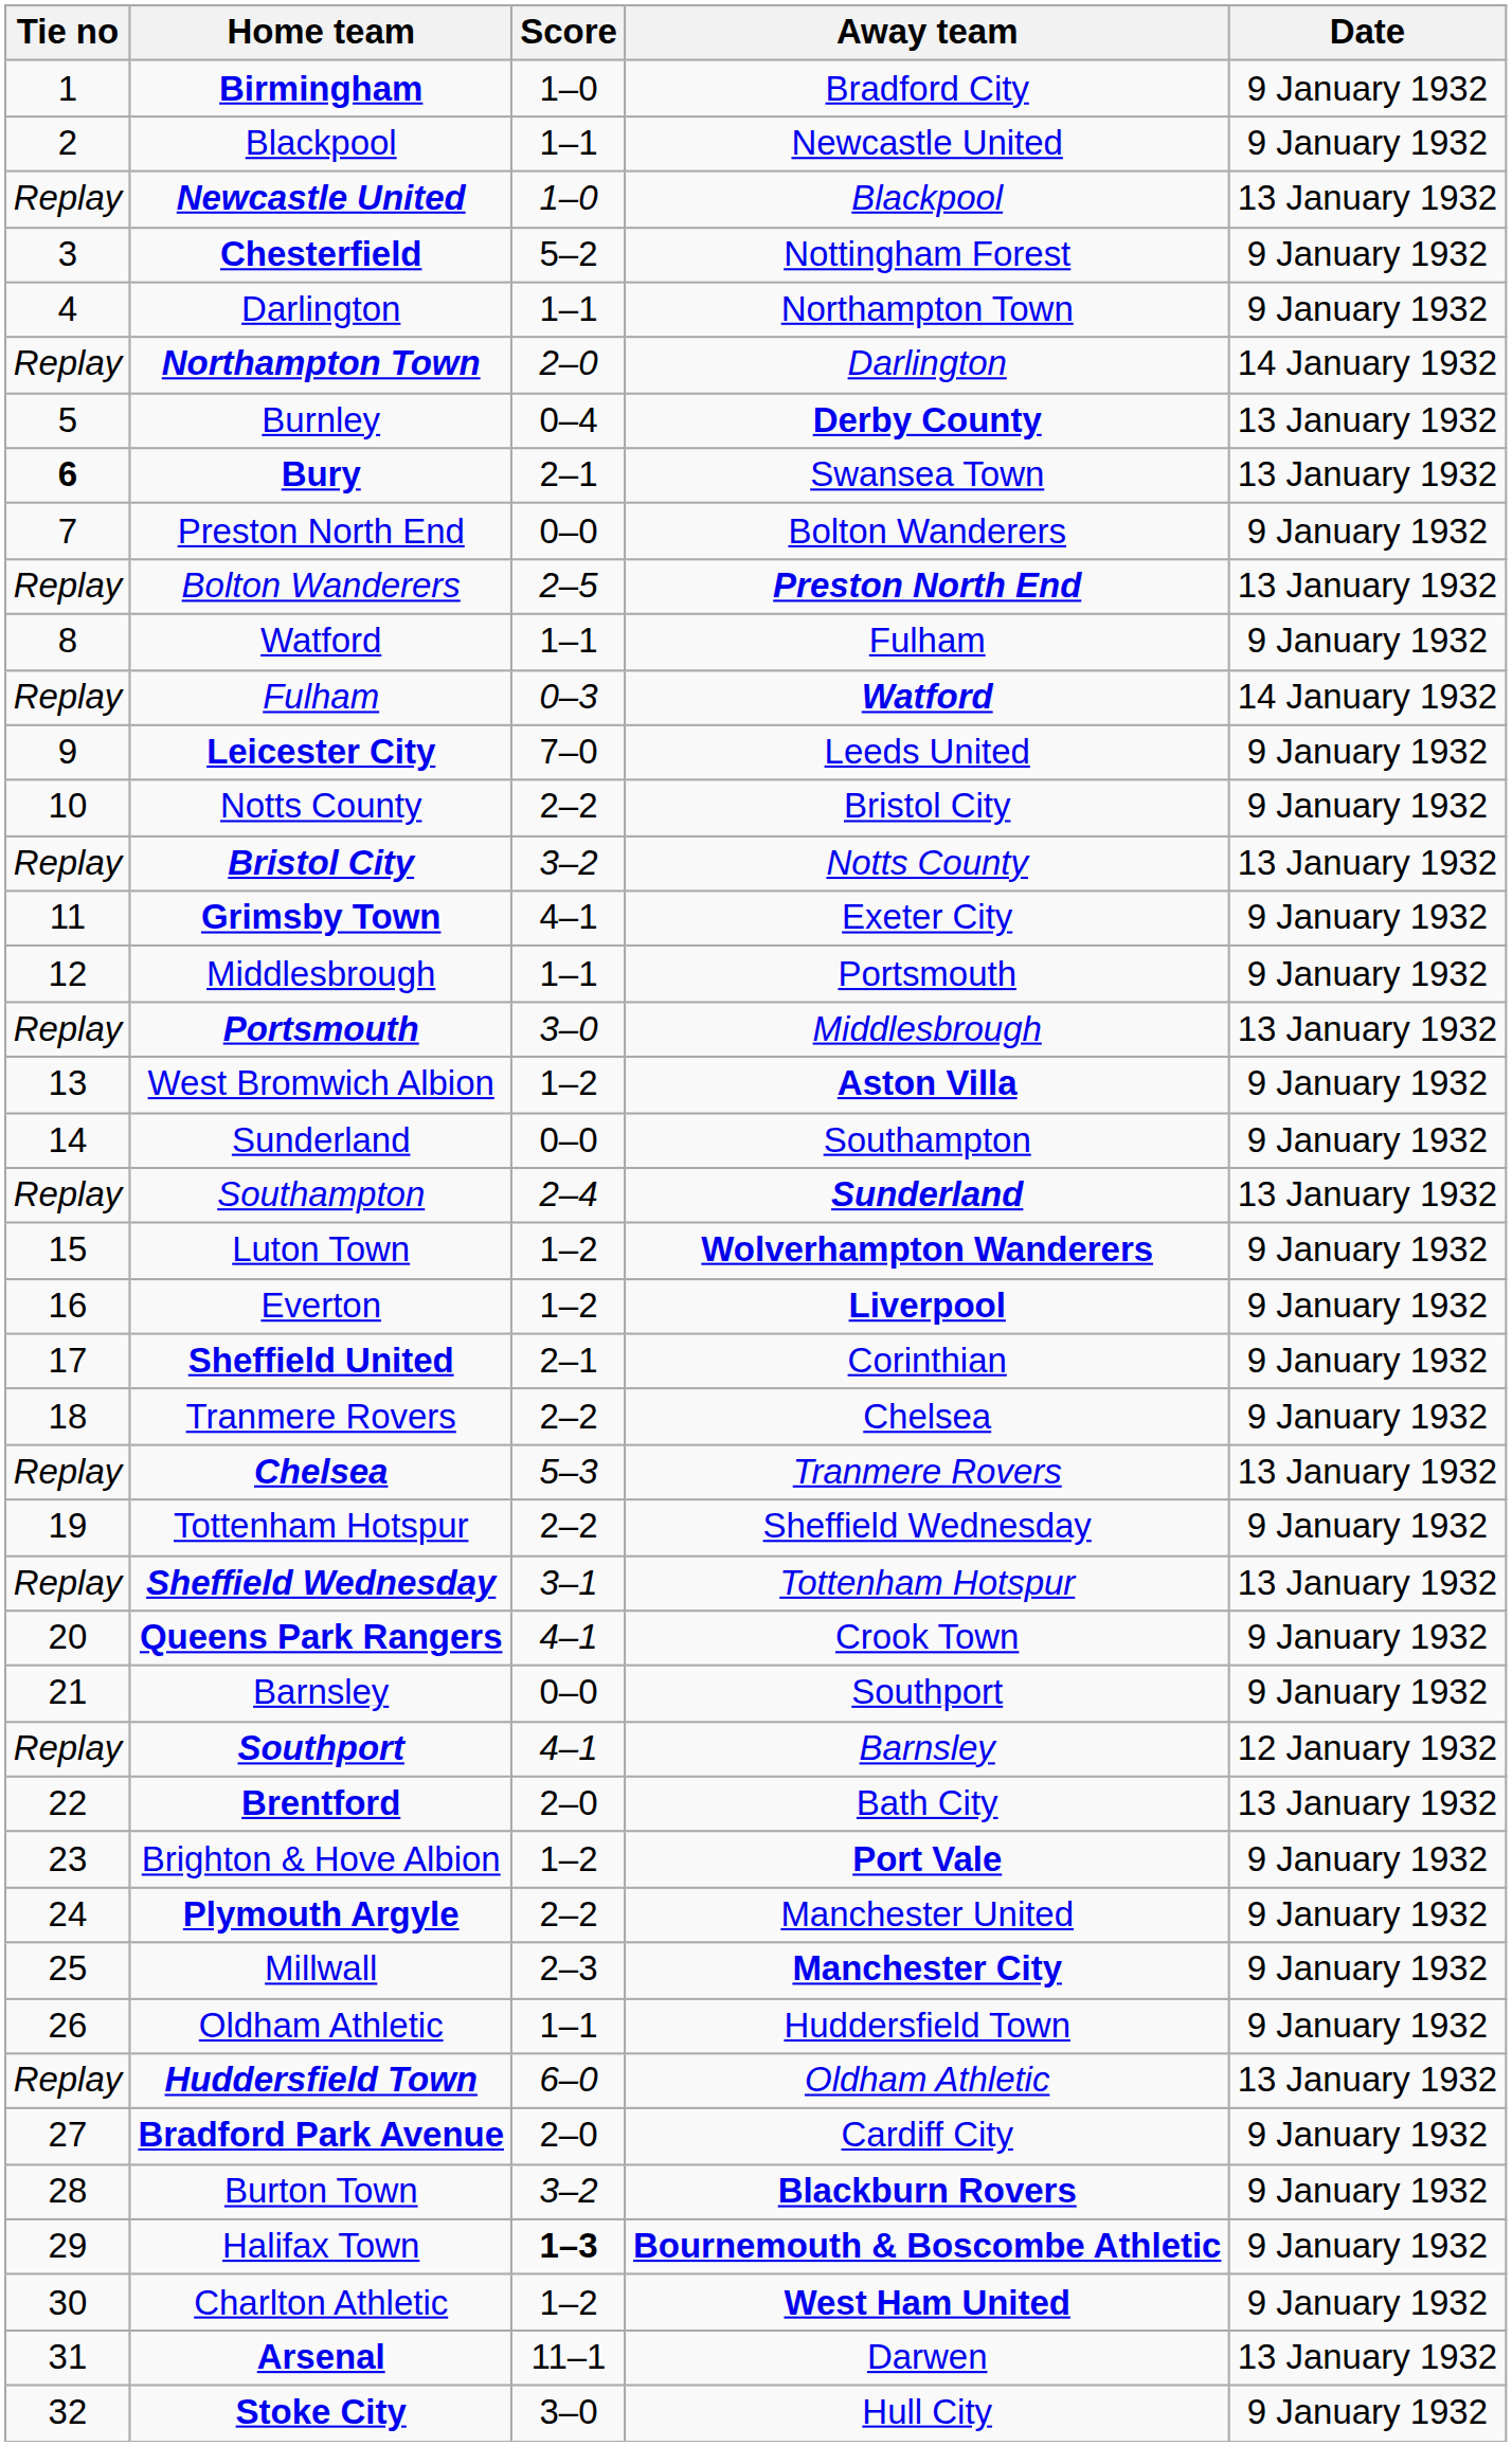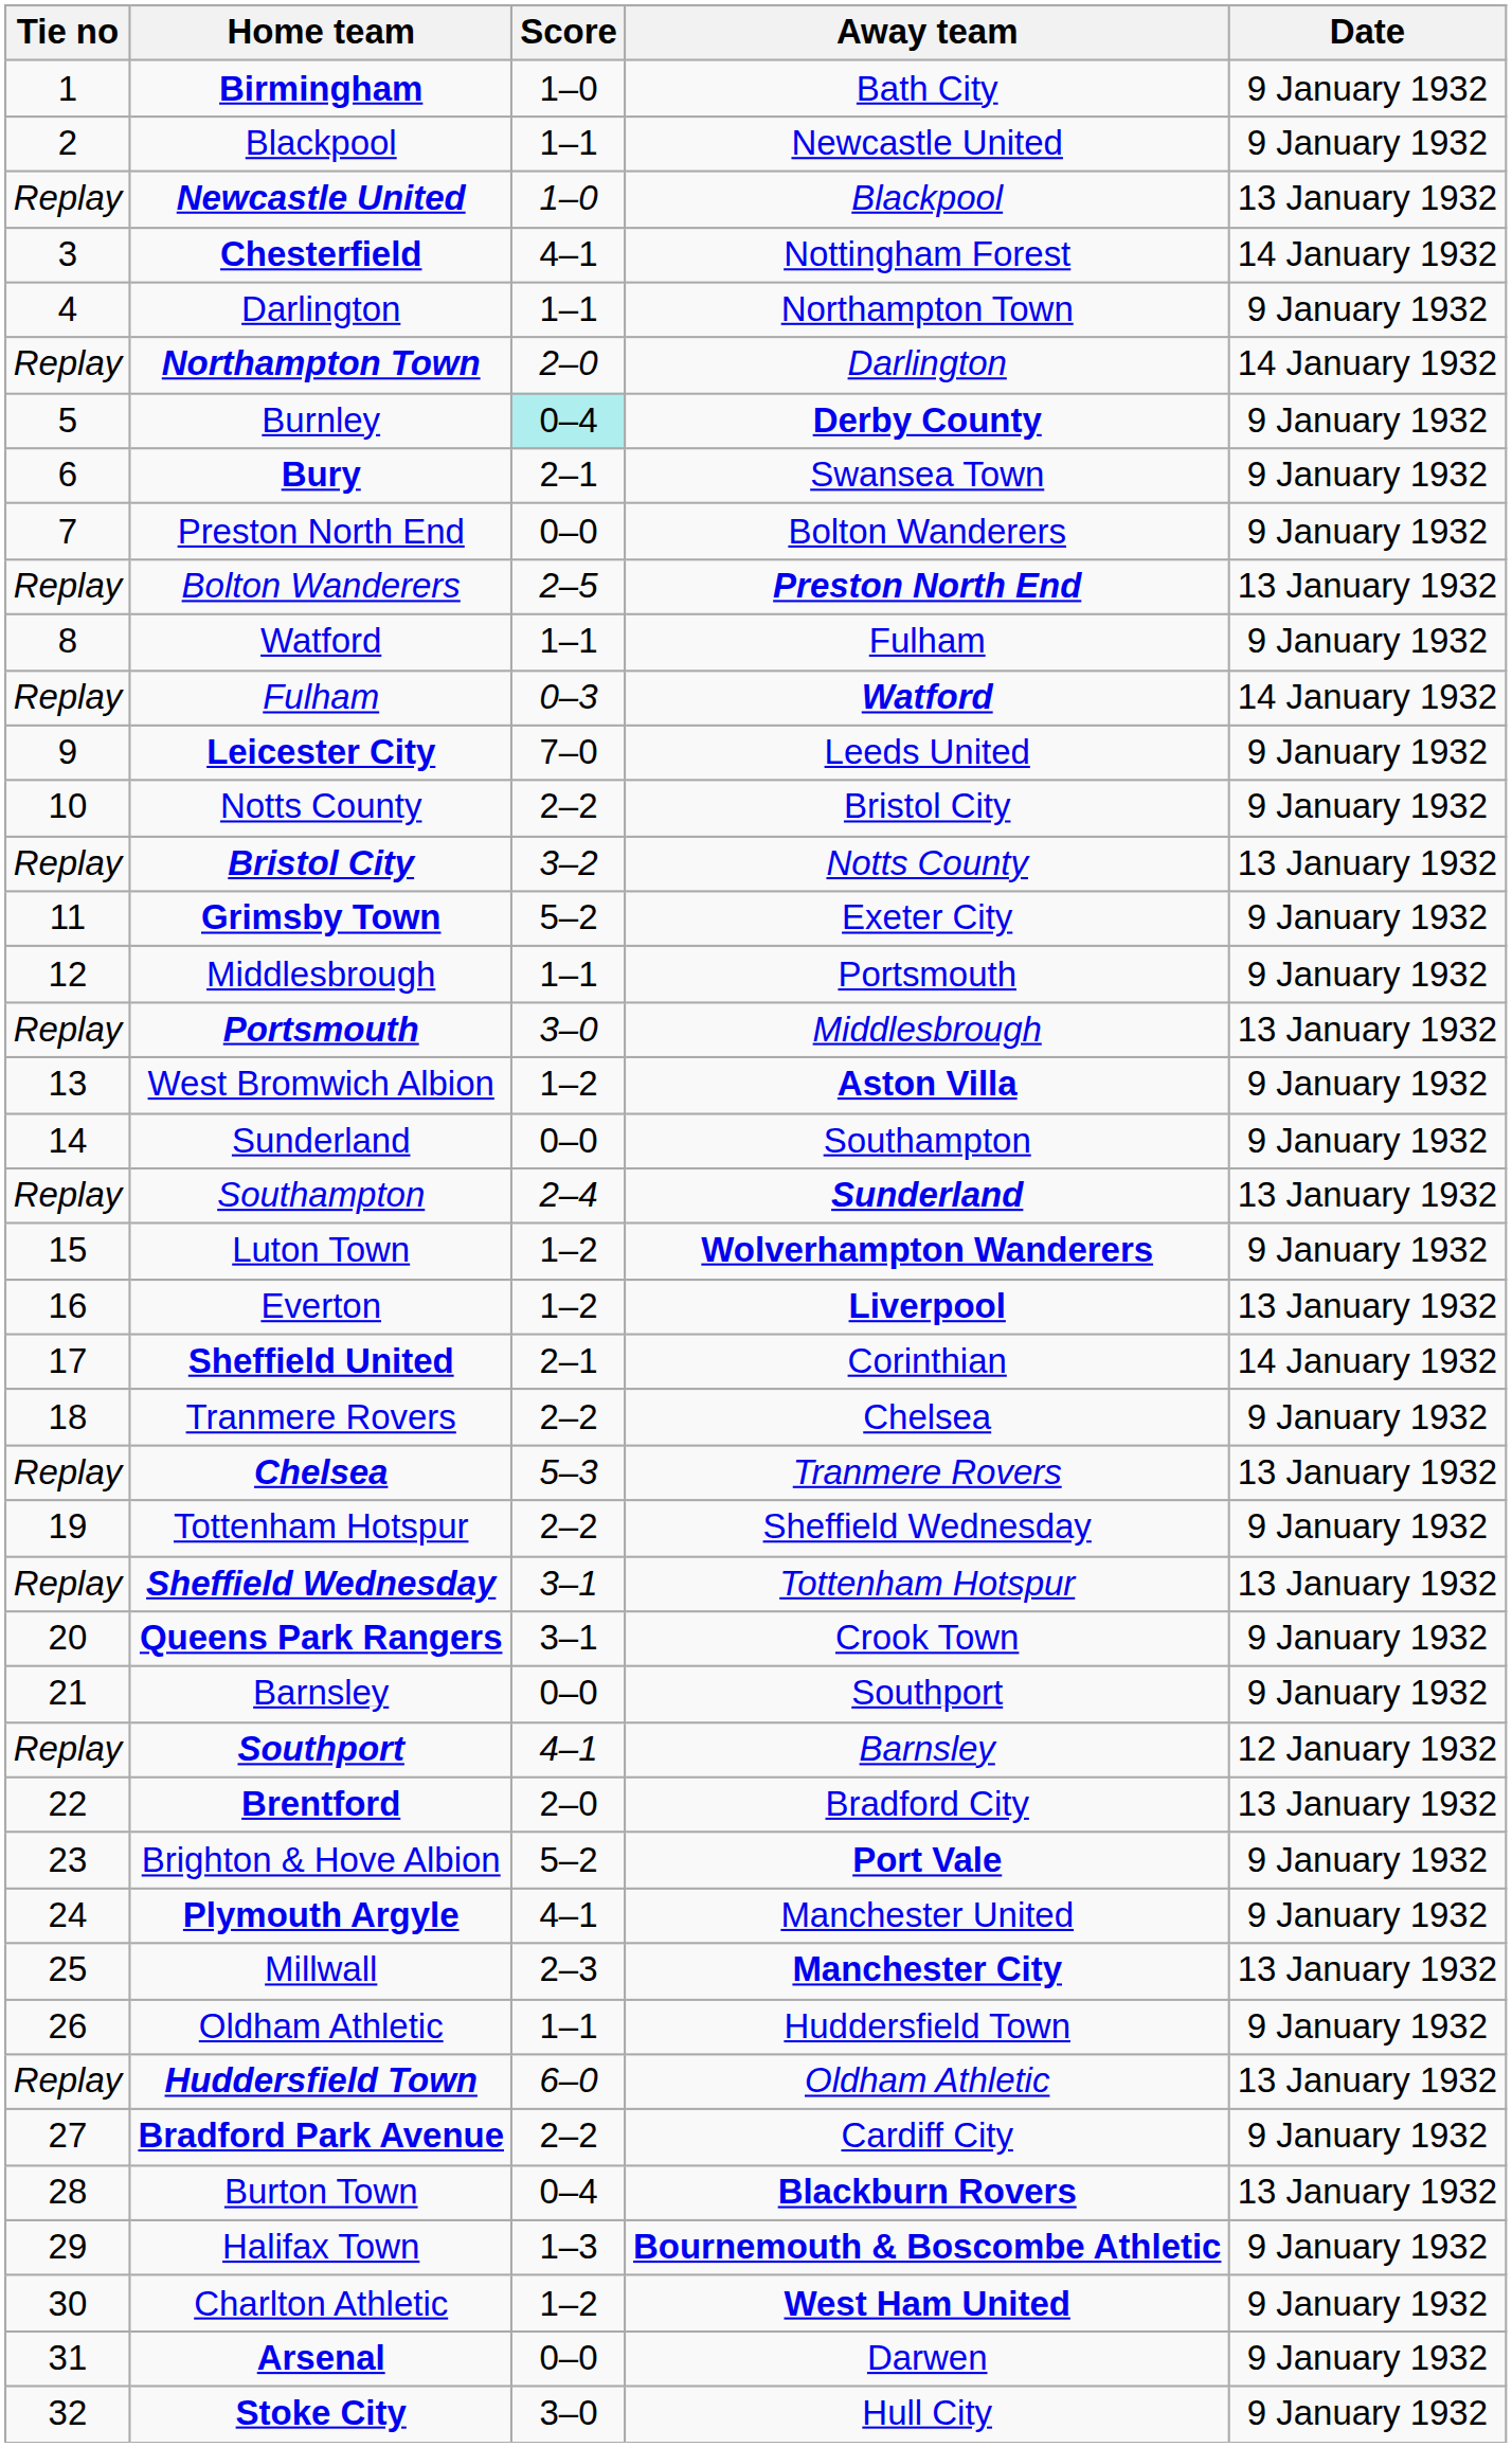Birmingham | Away team: Bradford City -> Bath City
Chesterfield | Score: 5–2 -> 4–1
Chesterfield | Date: 9 January 1932 -> 14 January 1932
Burnley | Score: no background -> paleturquoise background
Burnley | Date: 13 January 1932 -> 9 January 1932
Bury | Tie no: bold -> normal
Bury | Date: 13 January 1932 -> 9 January 1932
Grimsby Town | Score: 4–1 -> 5–2
Everton | Date: 9 January 1932 -> 13 January 1932
Sheffield United | Date: 9 January 1932 -> 14 January 1932
Queens Park Rangers | Score: 4–1 -> 3–1
Brentford | Away team: Bath City -> Bradford City
Brighton & Hove Albion | Score: 1–2 -> 5–2
Plymouth Argyle | Score: 2–2 -> 4–1
Millwall | Date: 9 January 1932 -> 13 January 1932
Bradford Park Avenue | Score: 2–0 -> 2–2
Burton Town | Score: 3–2 -> 0–4
Burton Town | Date: 9 January 1932 -> 13 January 1932
Halifax Town | Score: bold -> normal
Arsenal | Score: 11–1 -> 0–0
Arsenal | Date: 13 January 1932 -> 9 January 1932
